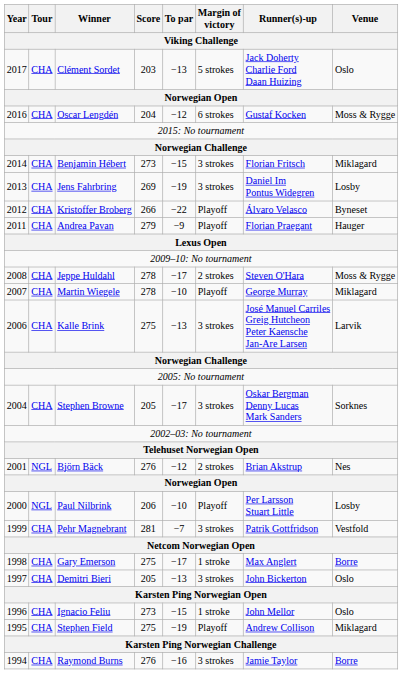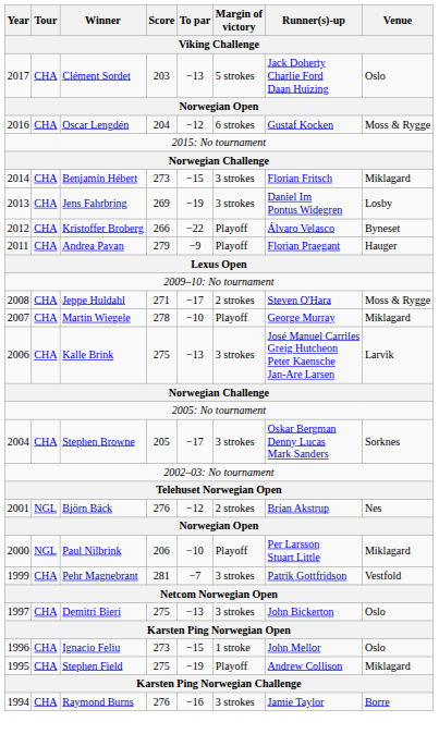Jeppe Huldahl | Score: 278 -> 271
Paul Nilbrink | Venue: Losby -> Miklagard
- row: 1998 | CHA | Gary Emerson | 275 | −17 | 1 stroke | Max Anglert | Borre
Demitri Bieri | Score: 205 -> 275
